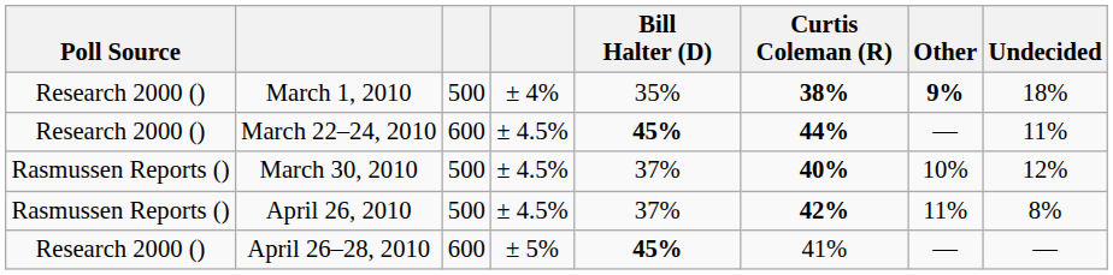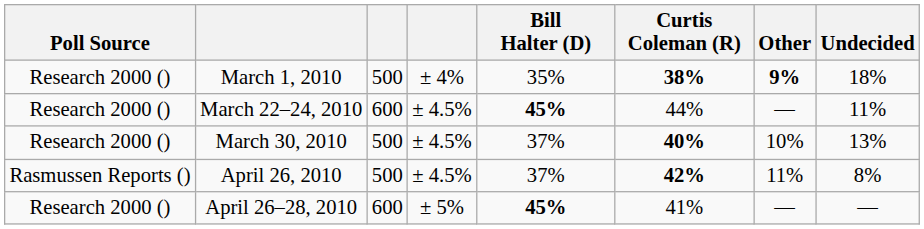March 22–24, 2010 | Curtis Coleman (R): bold -> normal
March 30, 2010 | Poll Source: Rasmussen Reports () -> Research 2000 ()
March 30, 2010 | Undecided: 12% -> 13%
